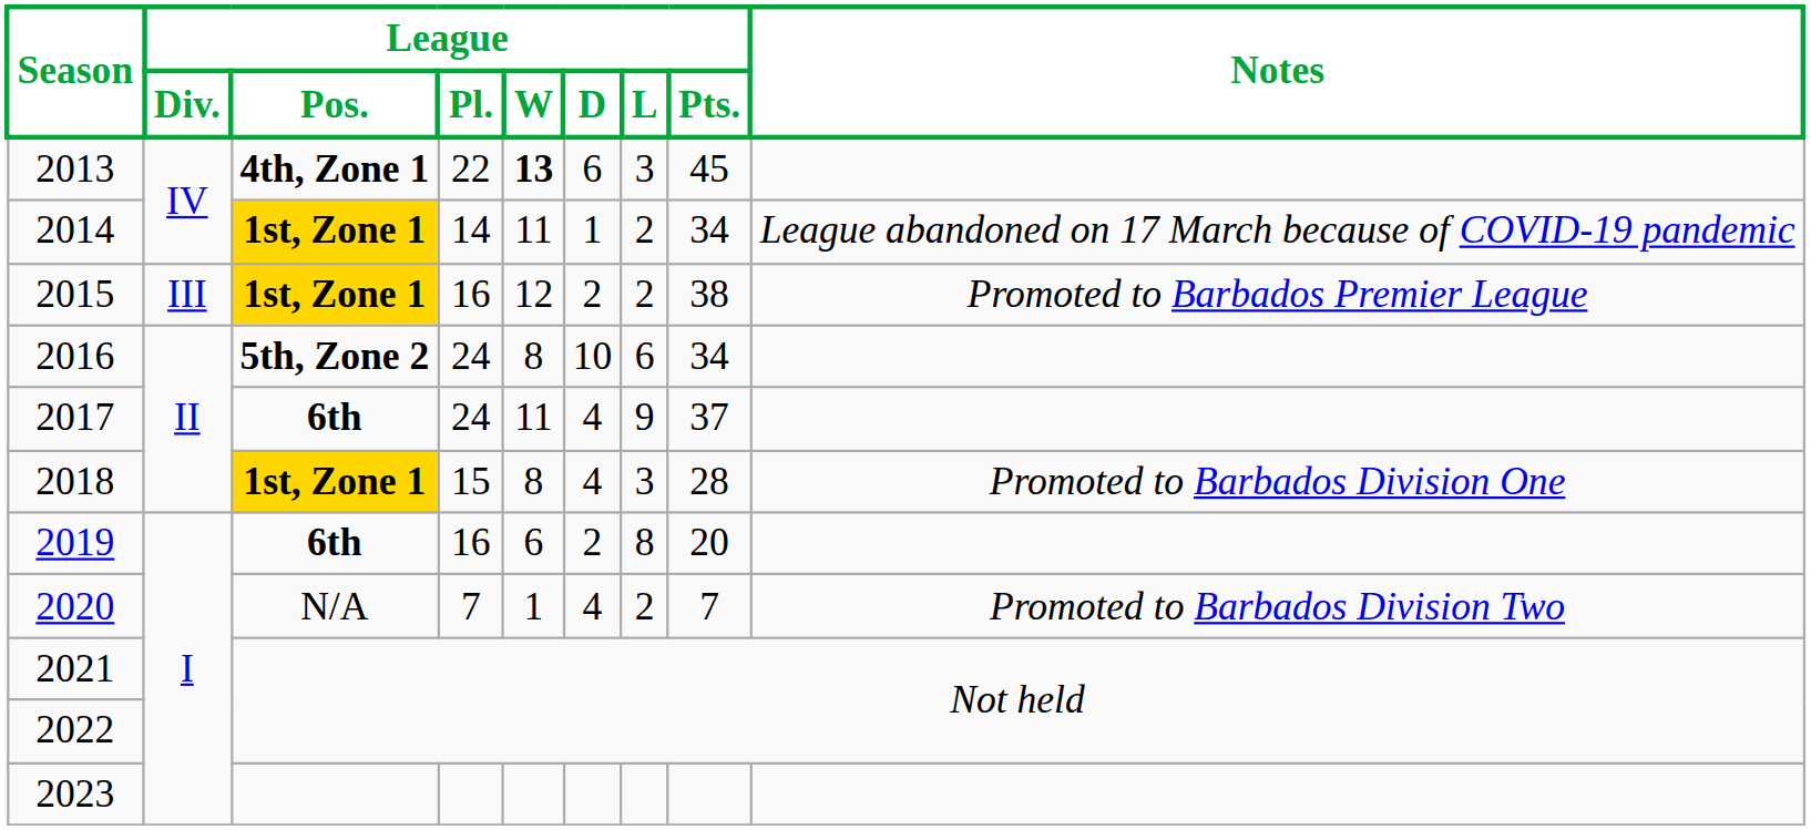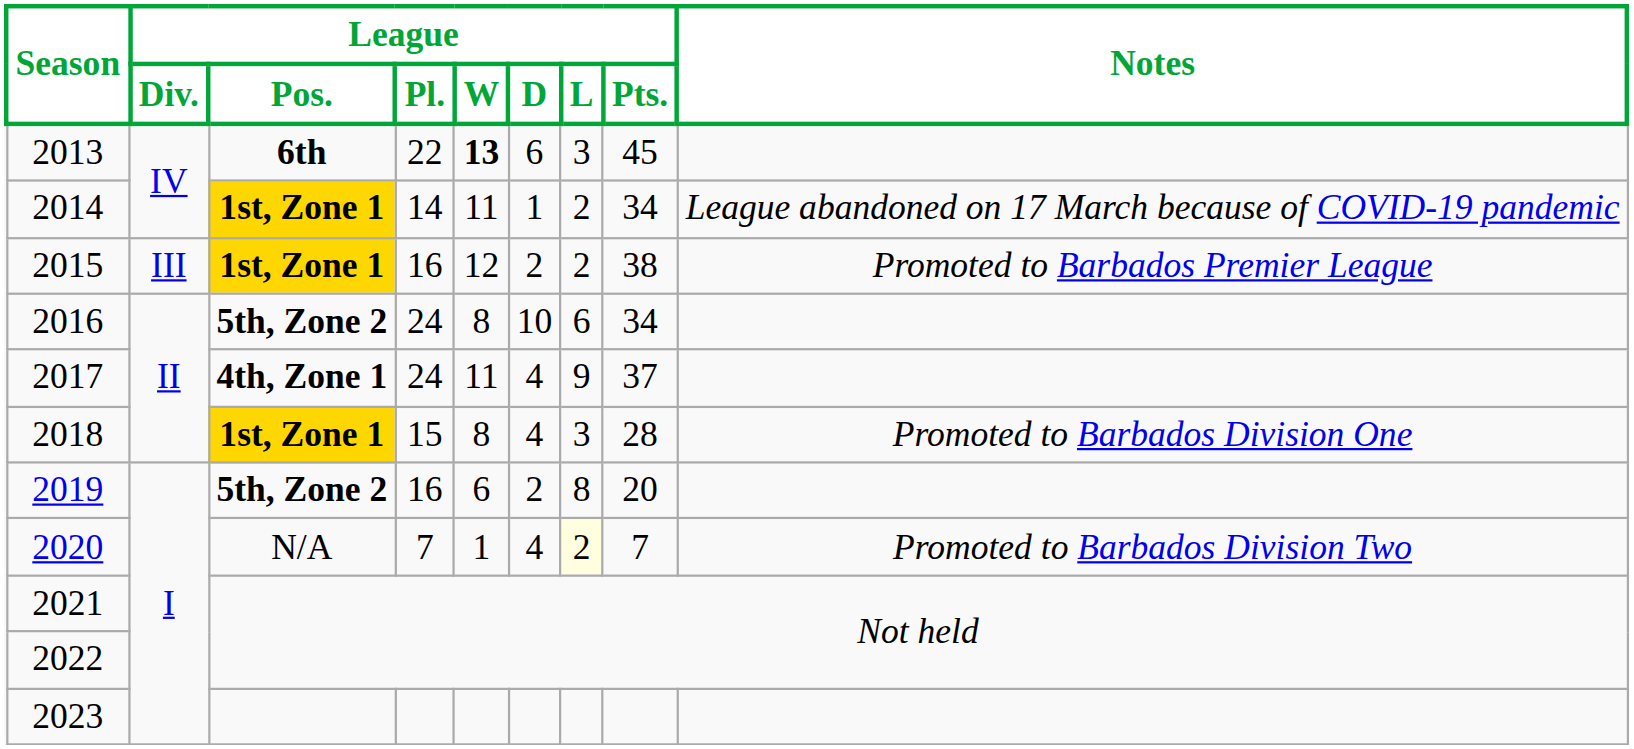2013 | League / Pos.: 4th, Zone 1 -> 6th
2017 | League / Pos.: 6th -> 4th, Zone 1
2019 | League / Pos.: 6th -> 5th, Zone 2
2020 | League / L: no background -> lightyellow background
